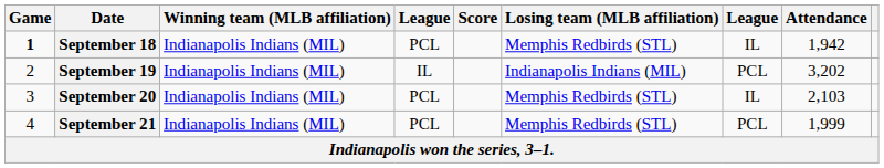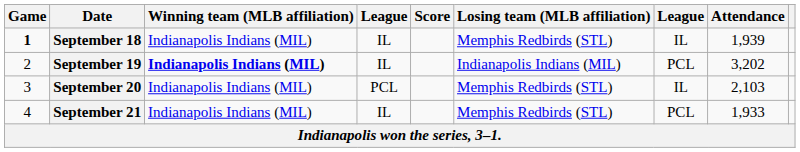September 18 | column 4: PCL -> IL
September 18 | Attendance: 1,942 -> 1,939
September 19 | Winning team (MLB affiliation): normal -> bold
September 21 | column 4: PCL -> IL
September 21 | Attendance: 1,999 -> 1,933
